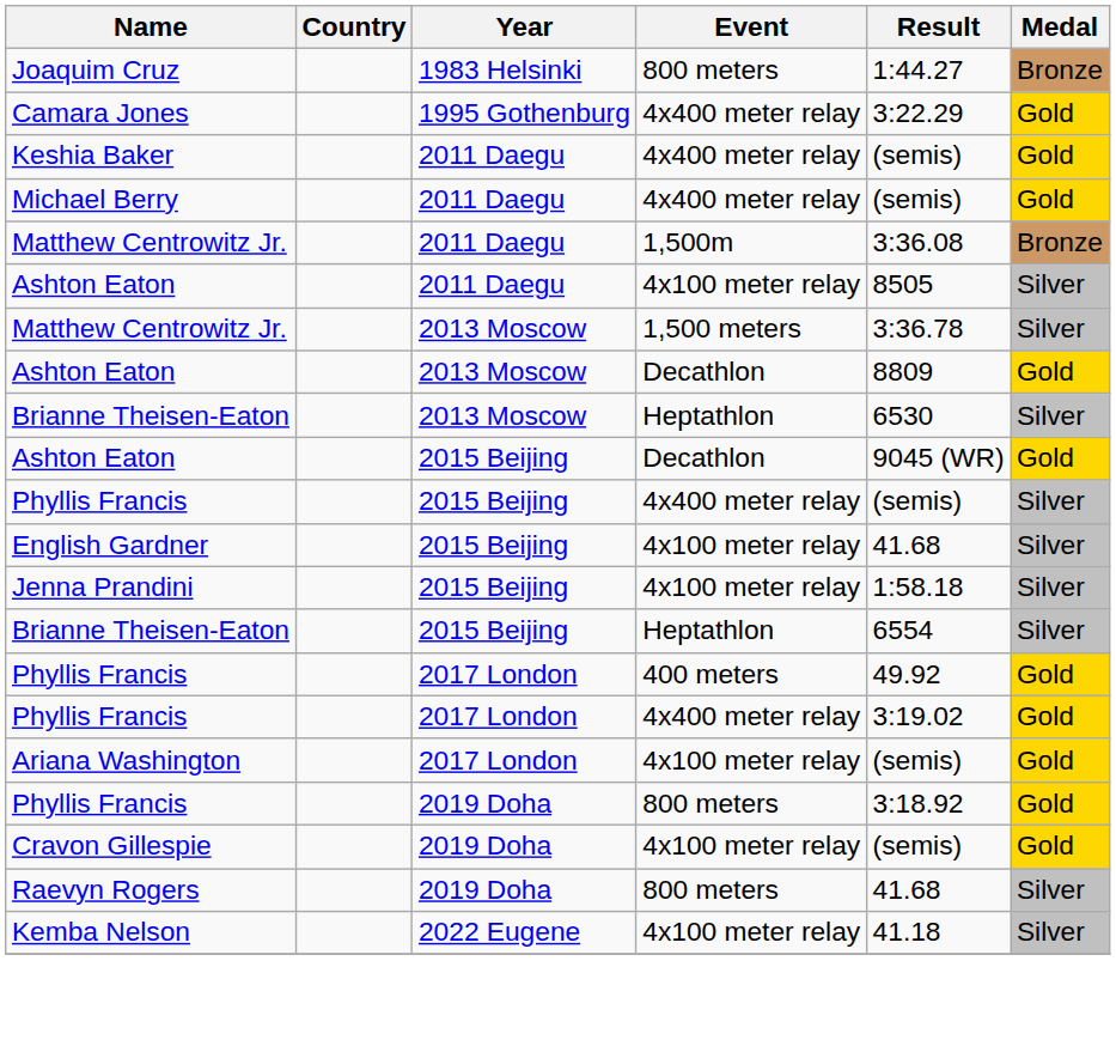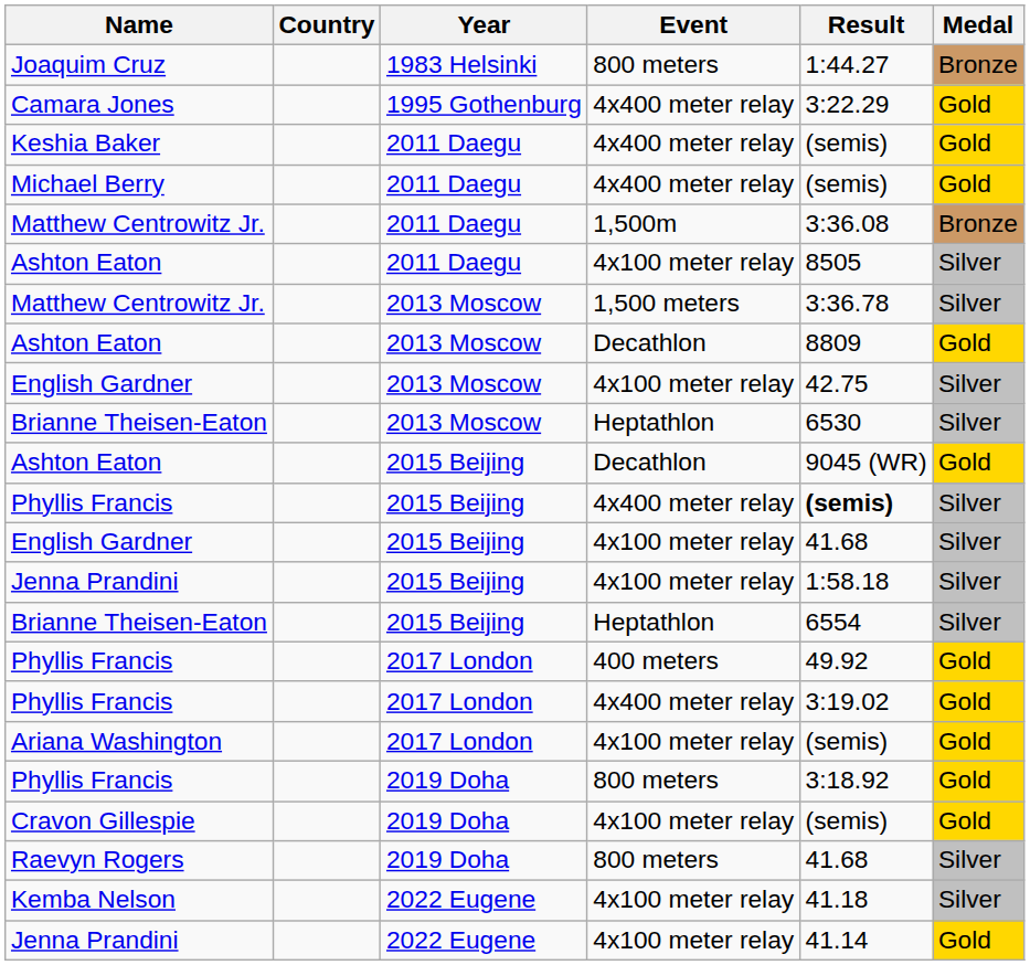+ row: English Gardner | 2013 Moscow | 4x100 meter relay | 42.75 | Silver
Phyllis Francis / 2015 Beijing | Result: normal -> bold
+ row: Jenna Prandini | 2022 Eugene | 4x100 meter relay | 41.14 | Gold
